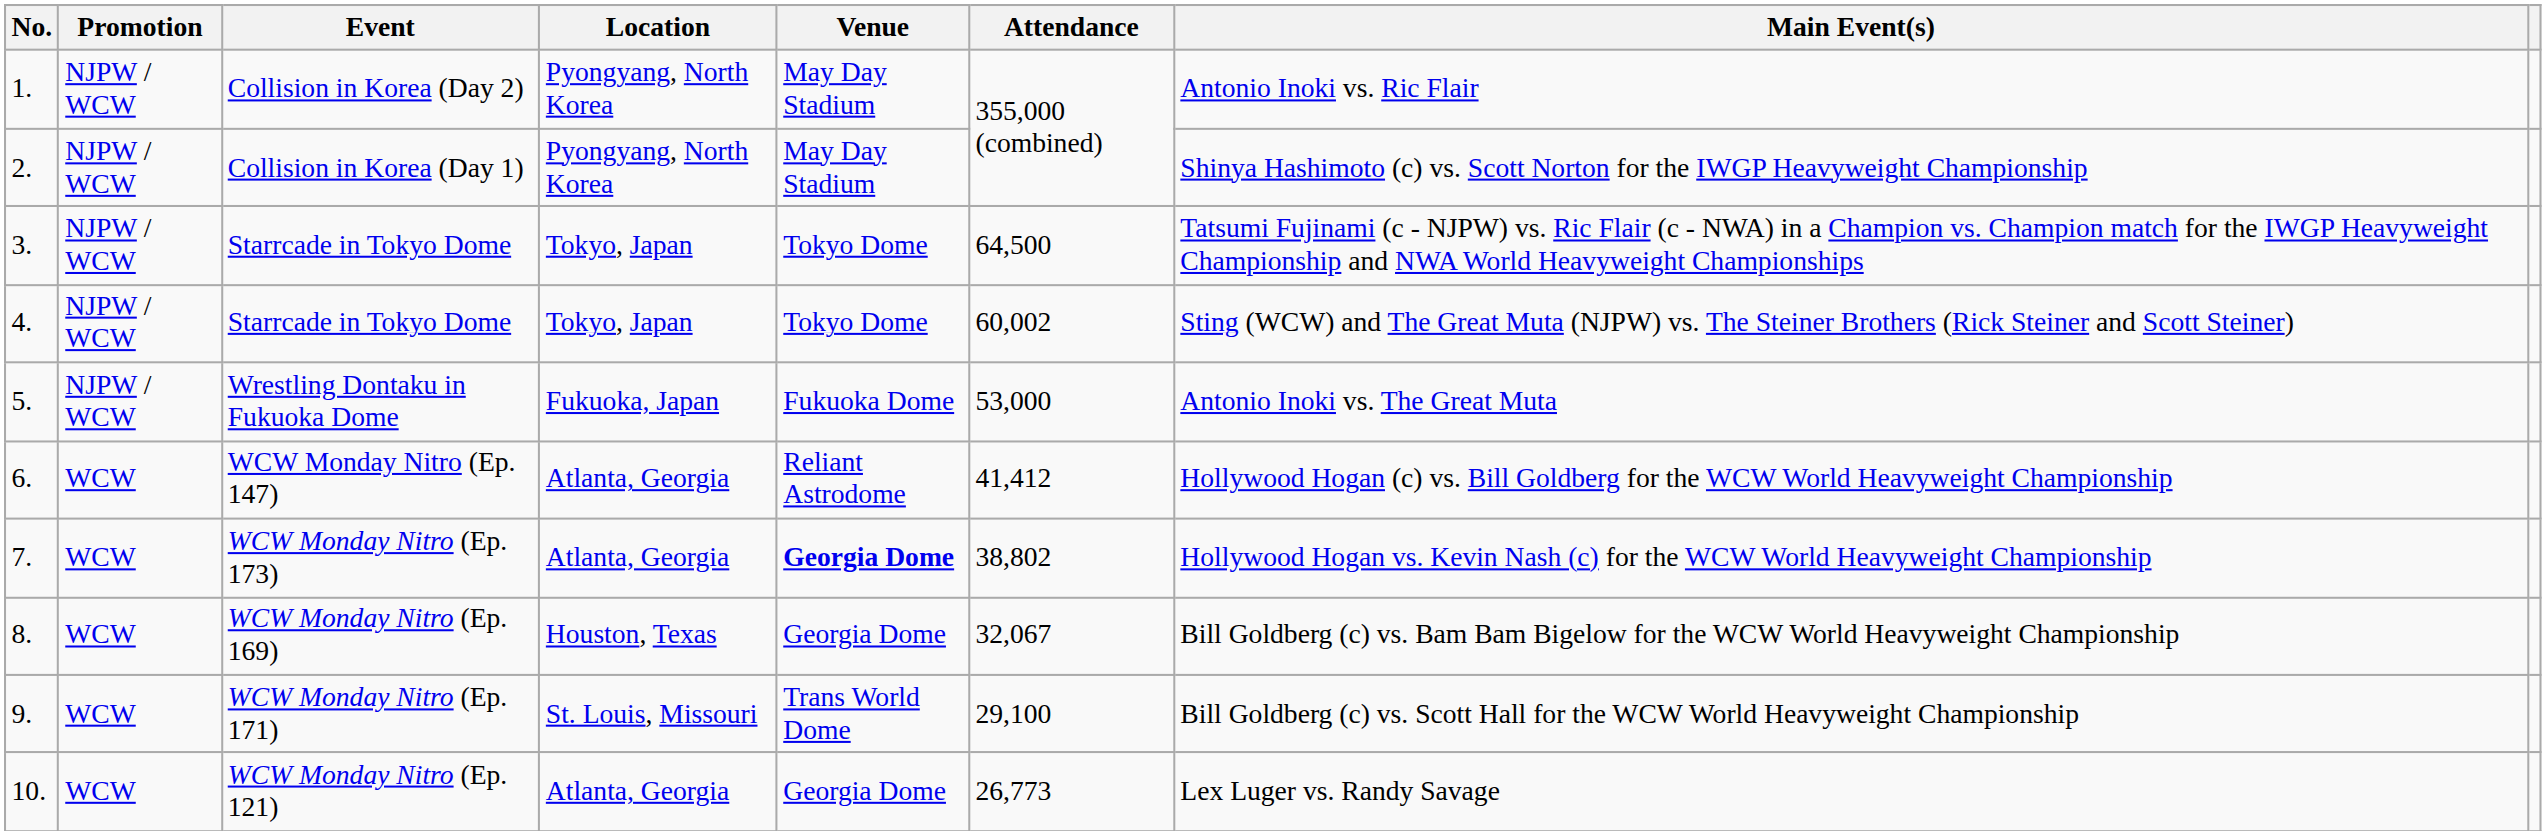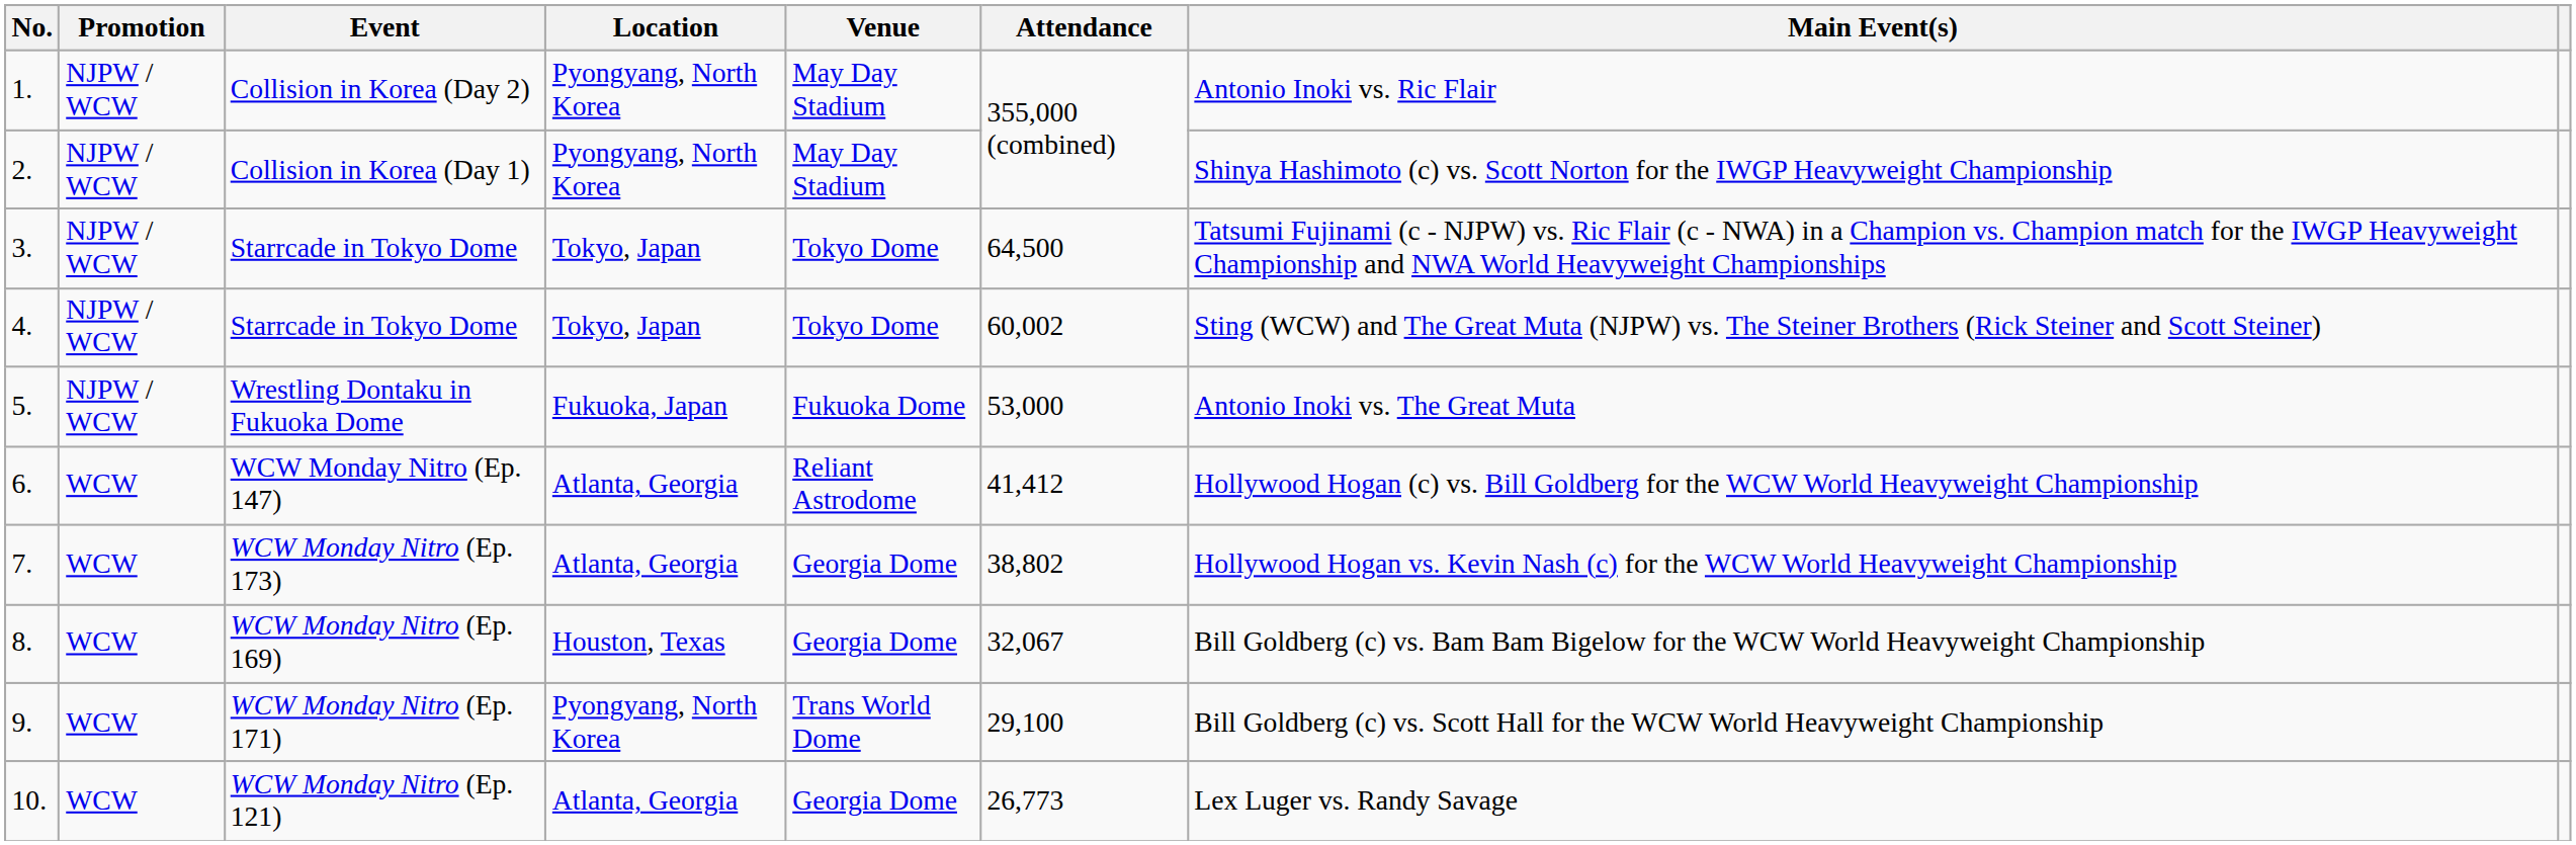WCW Monday Nitro (Ep. 173) | Venue: bold -> normal
WCW Monday Nitro (Ep. 171) | Location: St. Louis, Missouri -> Pyongyang, North Korea
